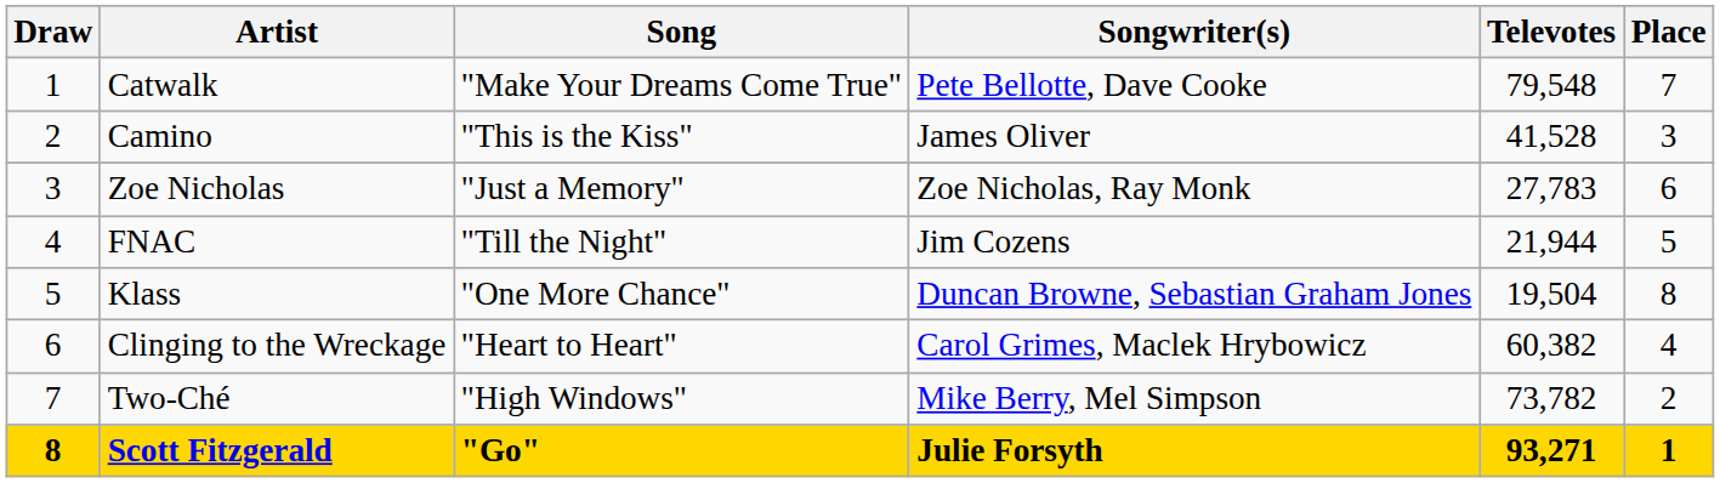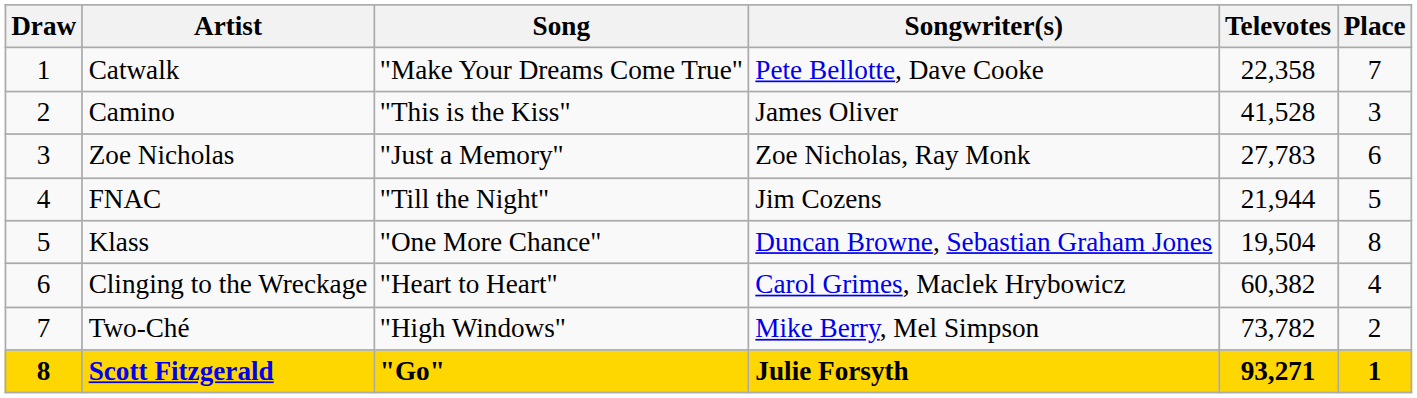Catwalk | Televotes: 79,548 -> 22,358
